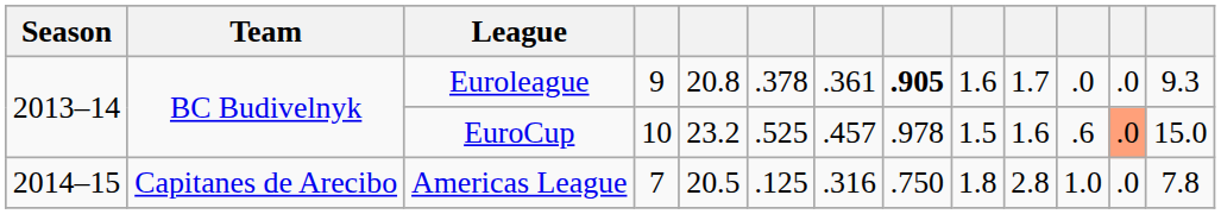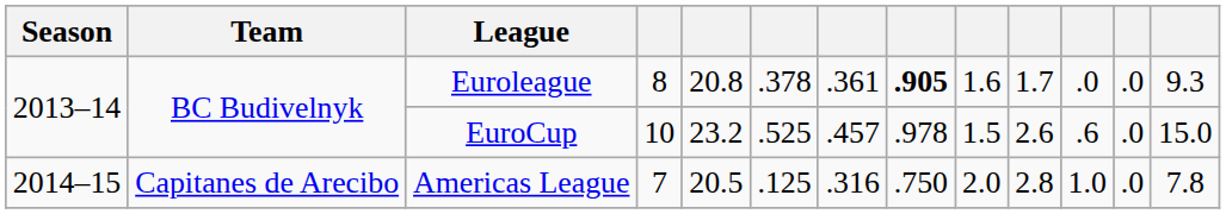Euroleague | column 4: 9 -> 8
EuroCup | column 10: 1.6 -> 2.6
EuroCup | column 12: lightsalmon background -> no background
Americas League | column 9: 1.8 -> 2.0
